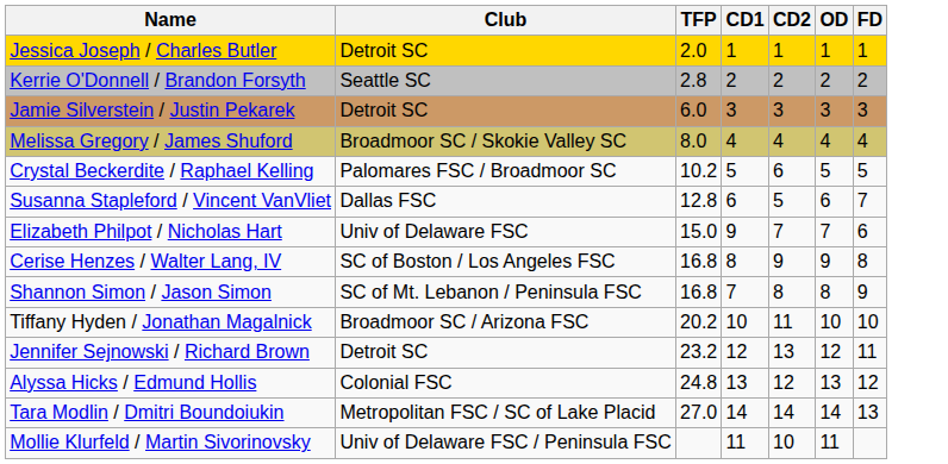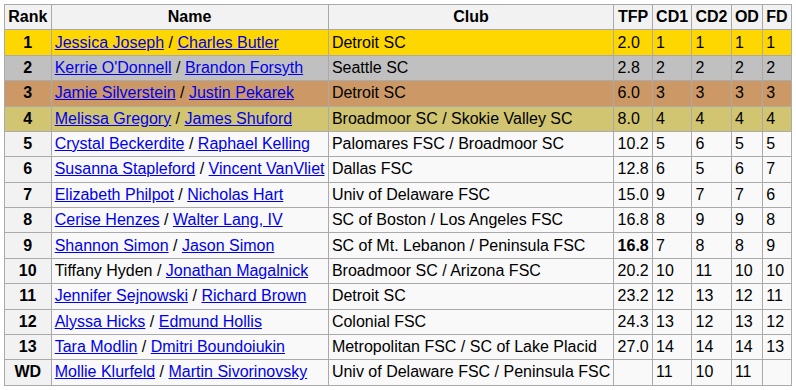+ column: Rank | 1 | 2 | 3 | 4 | 5 | 6 | 7 | 8 | 9 | 10 | 11 | 12 | 13 | WD
Shannon Simon / Jason Simon | TFP: normal -> bold
Alyssa Hicks / Edmund Hollis | TFP: 24.8 -> 24.3
